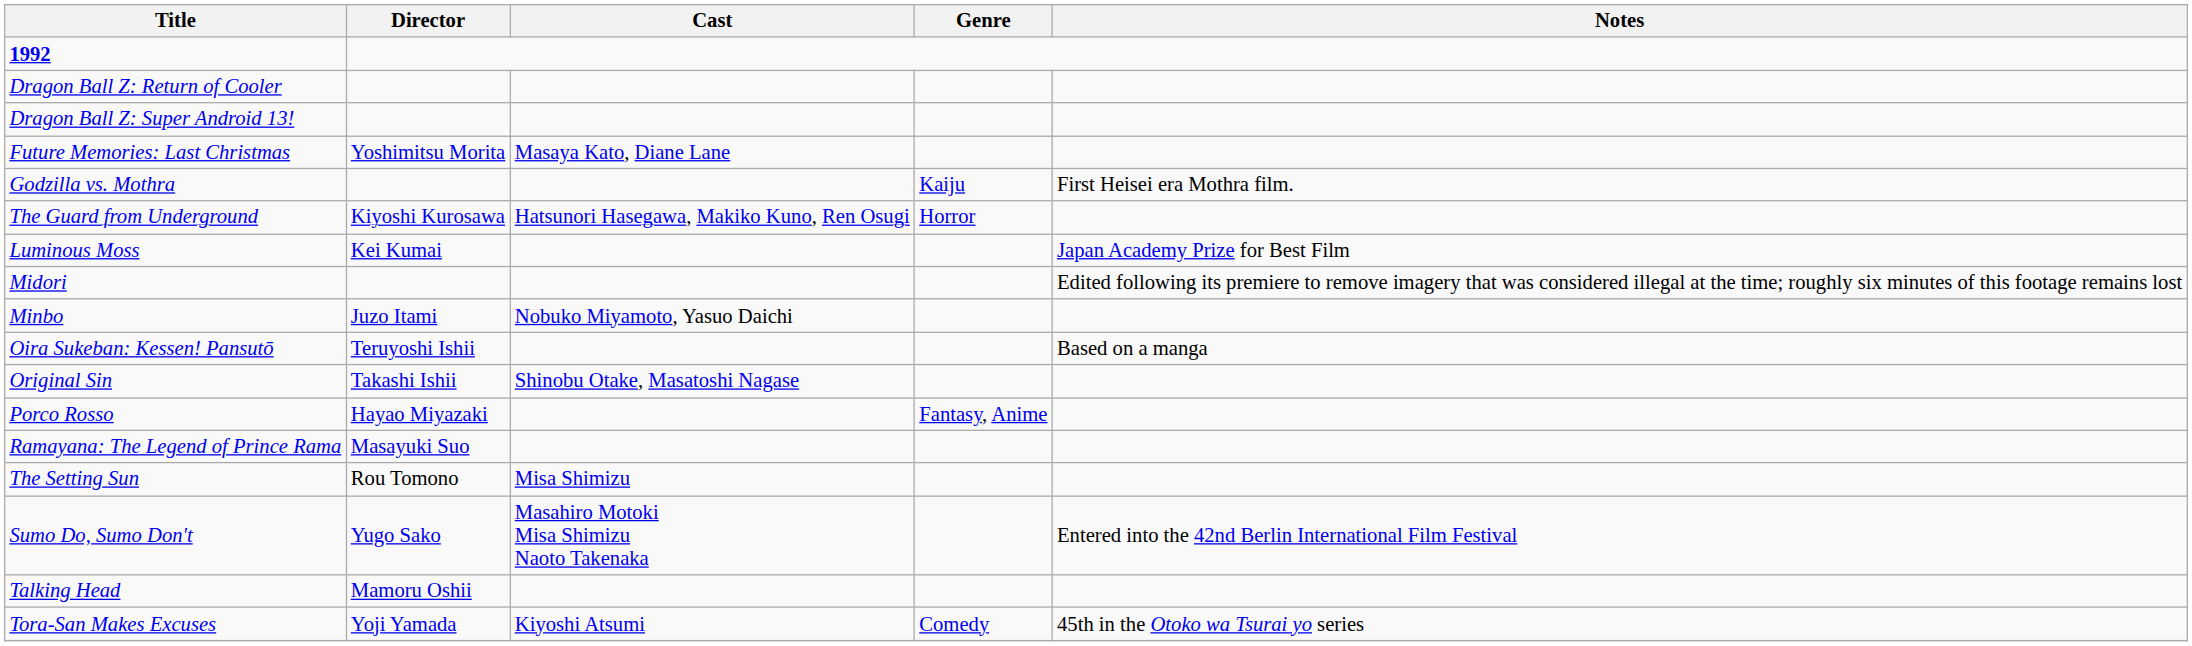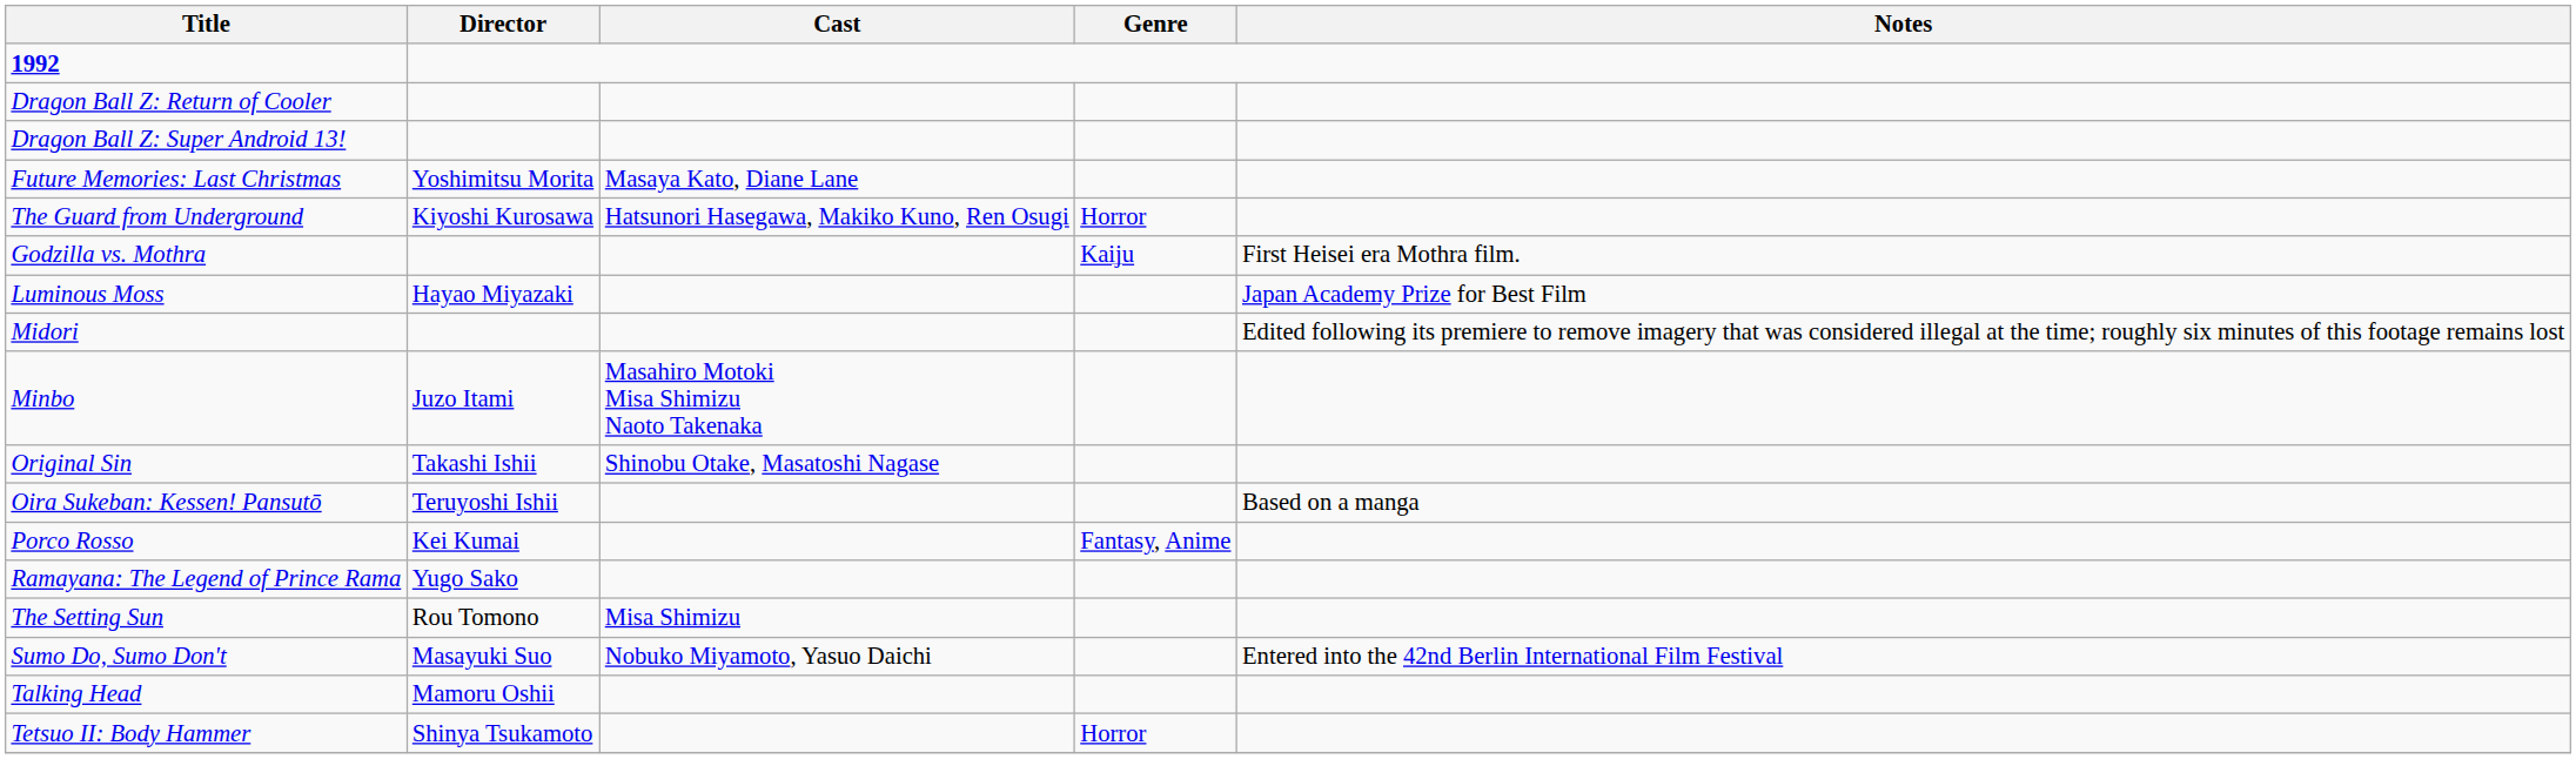rows swapped: Godzilla vs. Mothra <-> The Guard from Underground
Luminous Moss | Director: Kei Kumai -> Hayao Miyazaki
Minbo | Cast: Nobuko Miyamoto, Yasuo Daichi -> Masahiro Motoki Misa Shimizu Naoto Takenaka
rows swapped: Oira Sukeban: Kessen! Pansutō <-> Original Sin
Porco Rosso | Director: Hayao Miyazaki -> Kei Kumai
Ramayana: The Legend of Prince Rama | Director: Masayuki Suo -> Yugo Sako
Sumo Do, Sumo Don't | Director: Yugo Sako -> Masayuki Suo
Sumo Do, Sumo Don't | Cast: Masahiro Motoki Misa Shimizu Naoto Takenaka -> Nobuko Miyamoto, Yasuo Daichi
+ row: Tetsuo II: Body Hammer | Shinya Tsukamoto | Horror
- row: Tora-San Makes Excuses | Yoji Yamada | Kiyoshi Atsumi | Comedy | 45th in the Otoko wa Tsurai yo series
